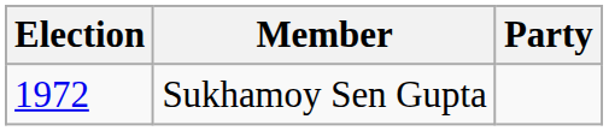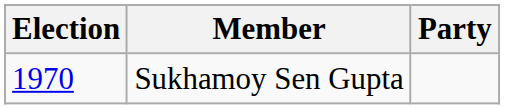Sukhamoy Sen Gupta | Election: 1972 -> 1970
